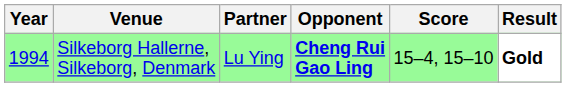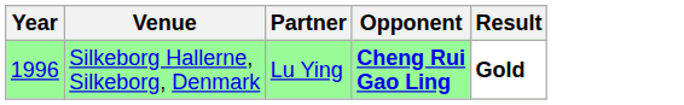- column: Score | 15–4, 15–10
Silkeborg Hallerne, Silkeborg, Denmark | Year: 1994 -> 1996
